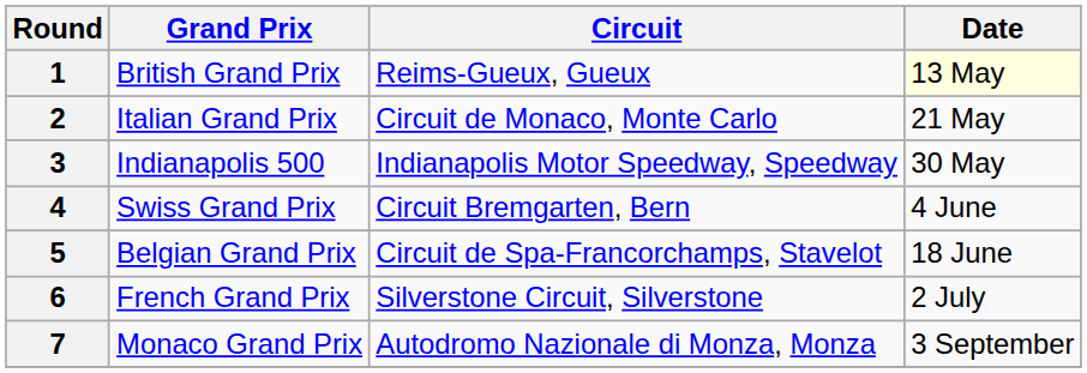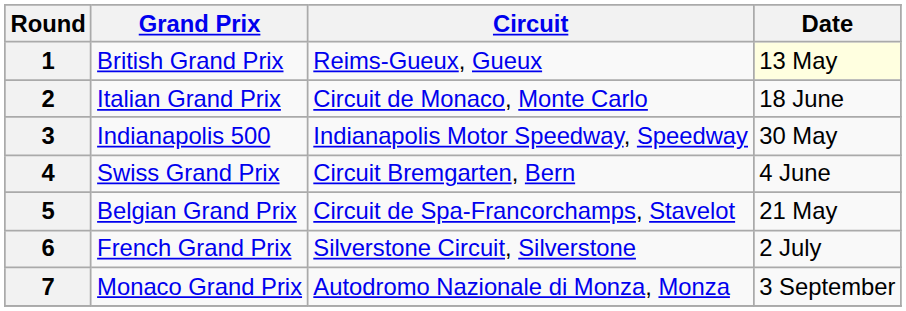2 | Date: 21 May -> 18 June
5 | Date: 18 June -> 21 May
